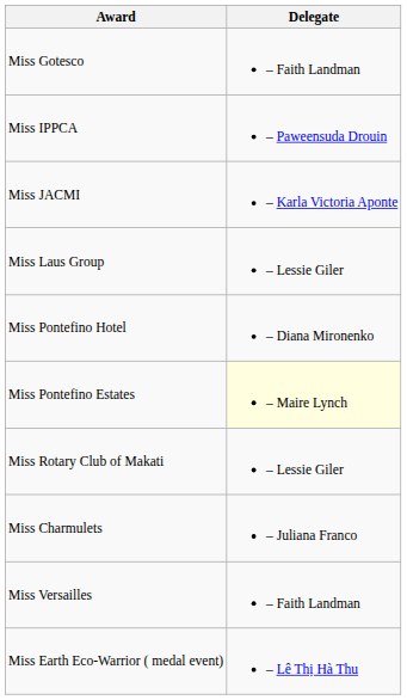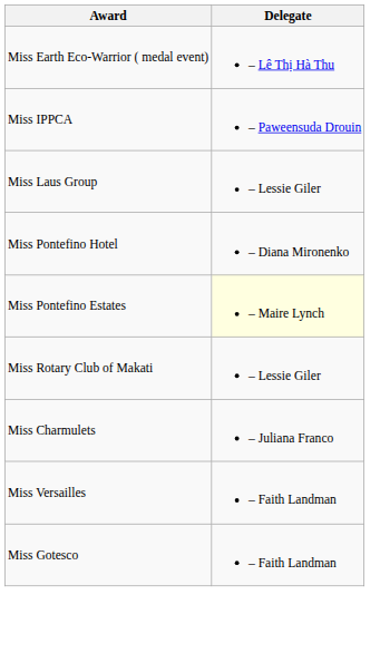rows swapped: Miss Earth Eco-Warrior ( medal event) <-> Miss Gotesco
- row: Miss JACMI | – Karla Victoria Aponte
